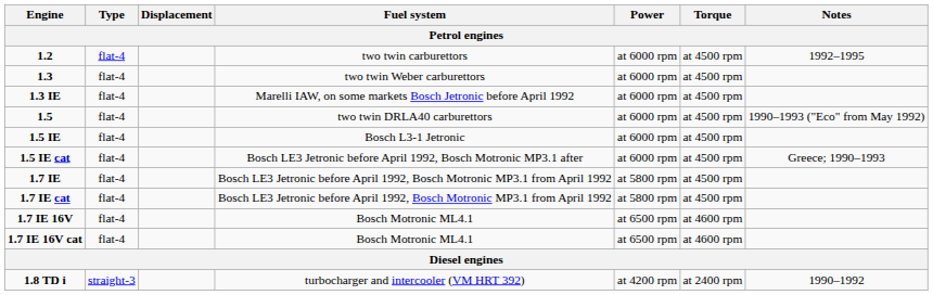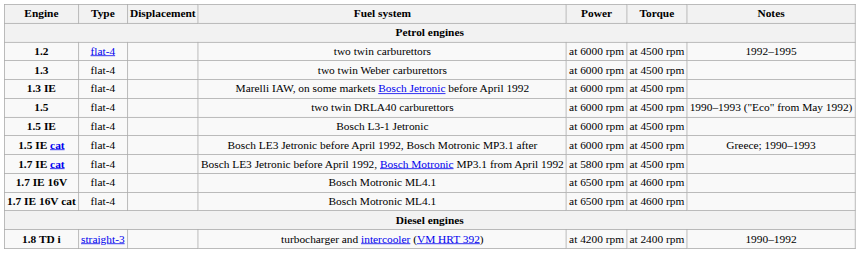- row: 1.7 IE | flat-4 | Bosch LE3 Jetronic before April 1992, Bosch Motronic MP3.1 from April 1992 | at 5800 rpm | at 4500 rpm
